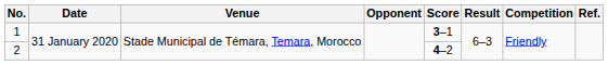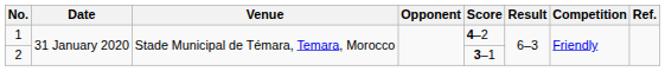1 | Score: 3–1 -> 4–2
2 | Score: 4–2 -> 3–1
